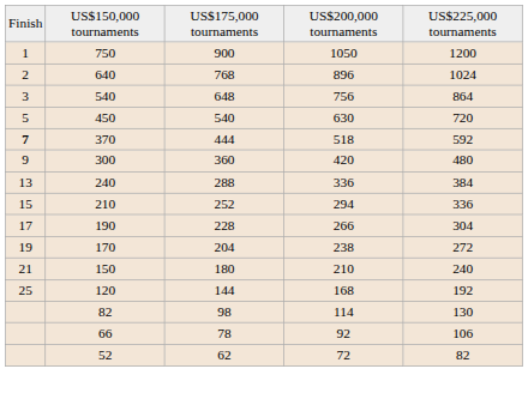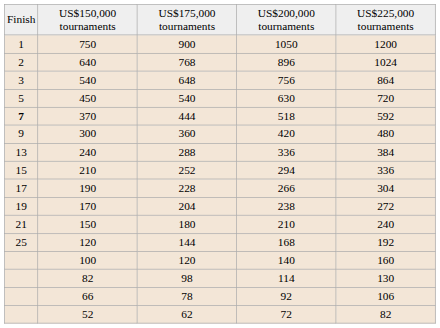+ row: 100 | 120 | 140 | 160
